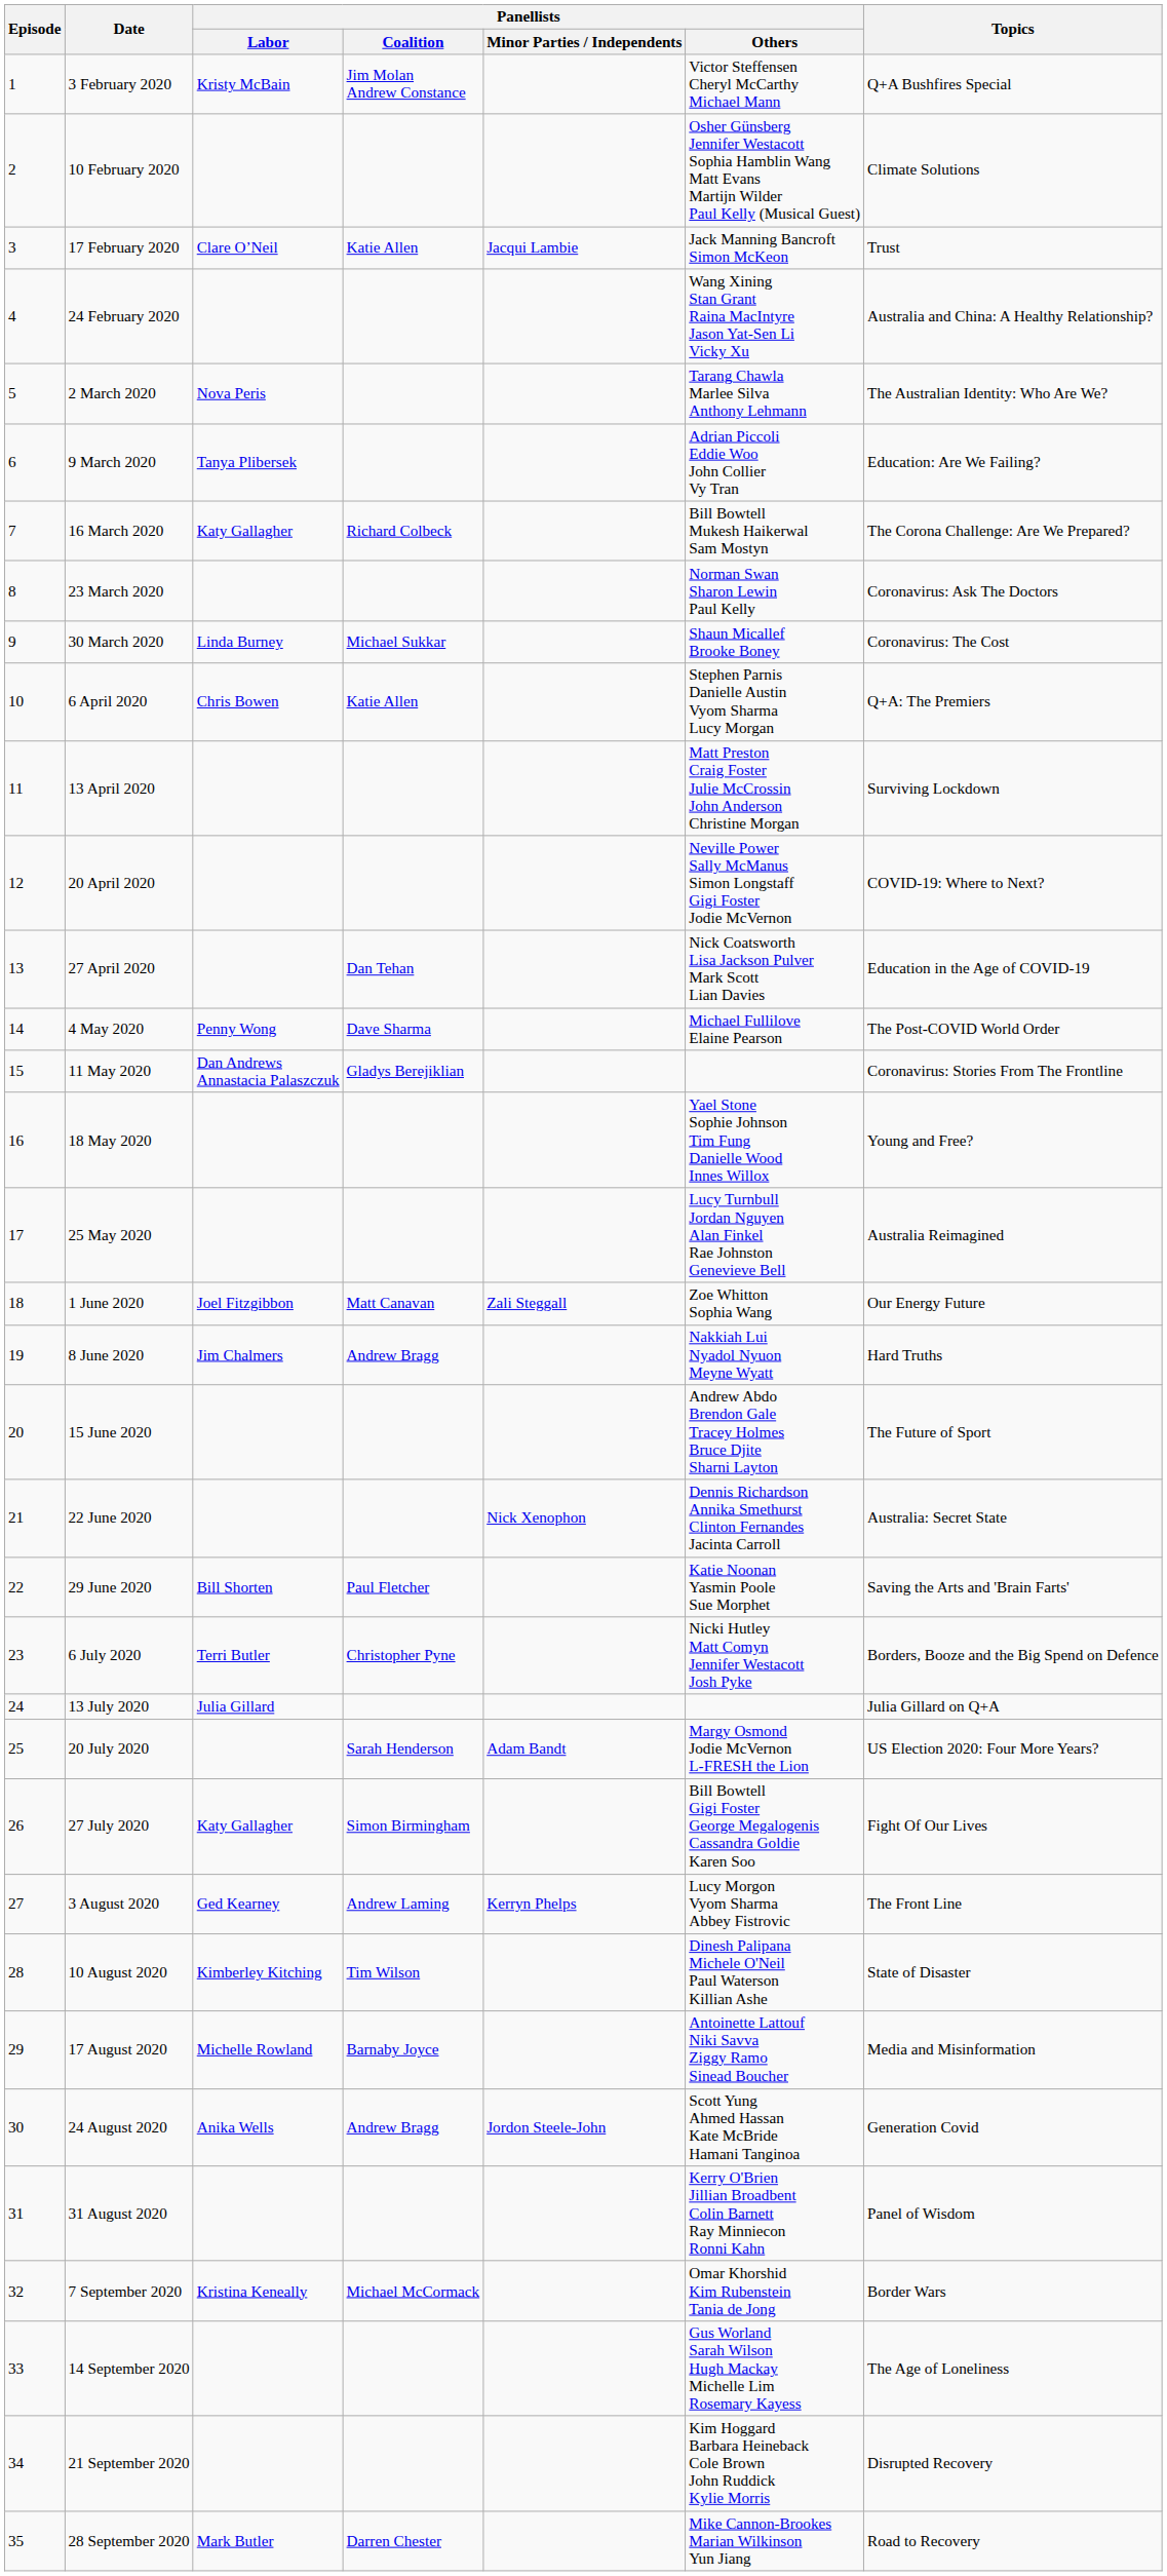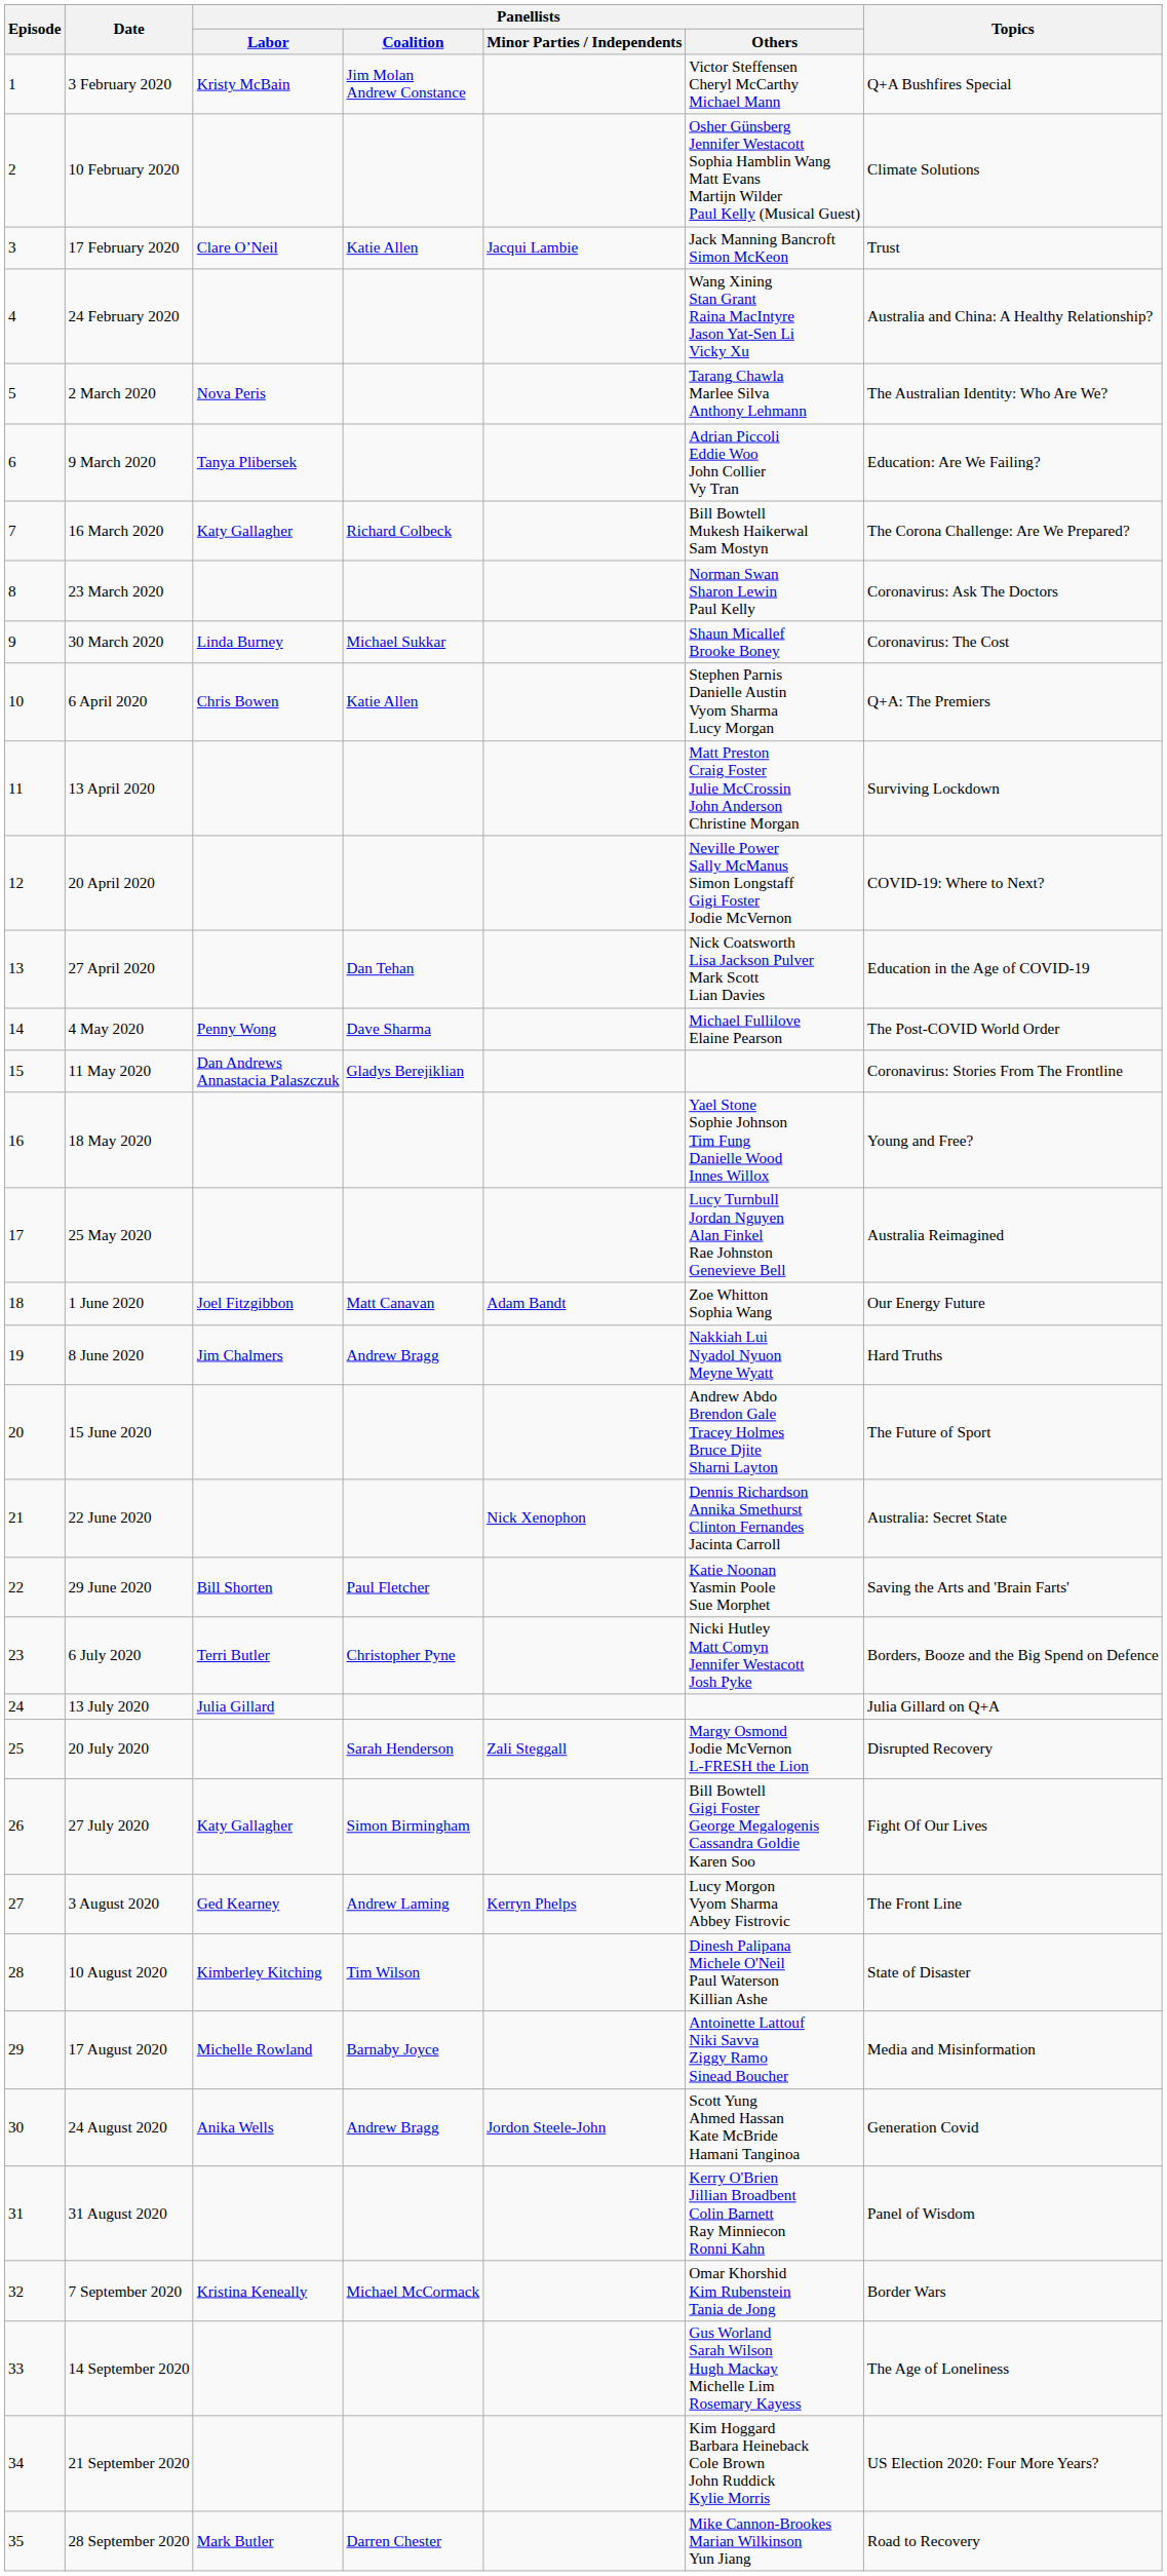1 June 2020 | Panellists / Minor Parties / Independents: Zali Steggall -> Adam Bandt
20 July 2020 | Panellists / Minor Parties / Independents: Adam Bandt -> Zali Steggall
20 July 2020 | Topics: US Election 2020: Four More Years? -> Disrupted Recovery
21 September 2020 | Topics: Disrupted Recovery -> US Election 2020: Four More Years?
